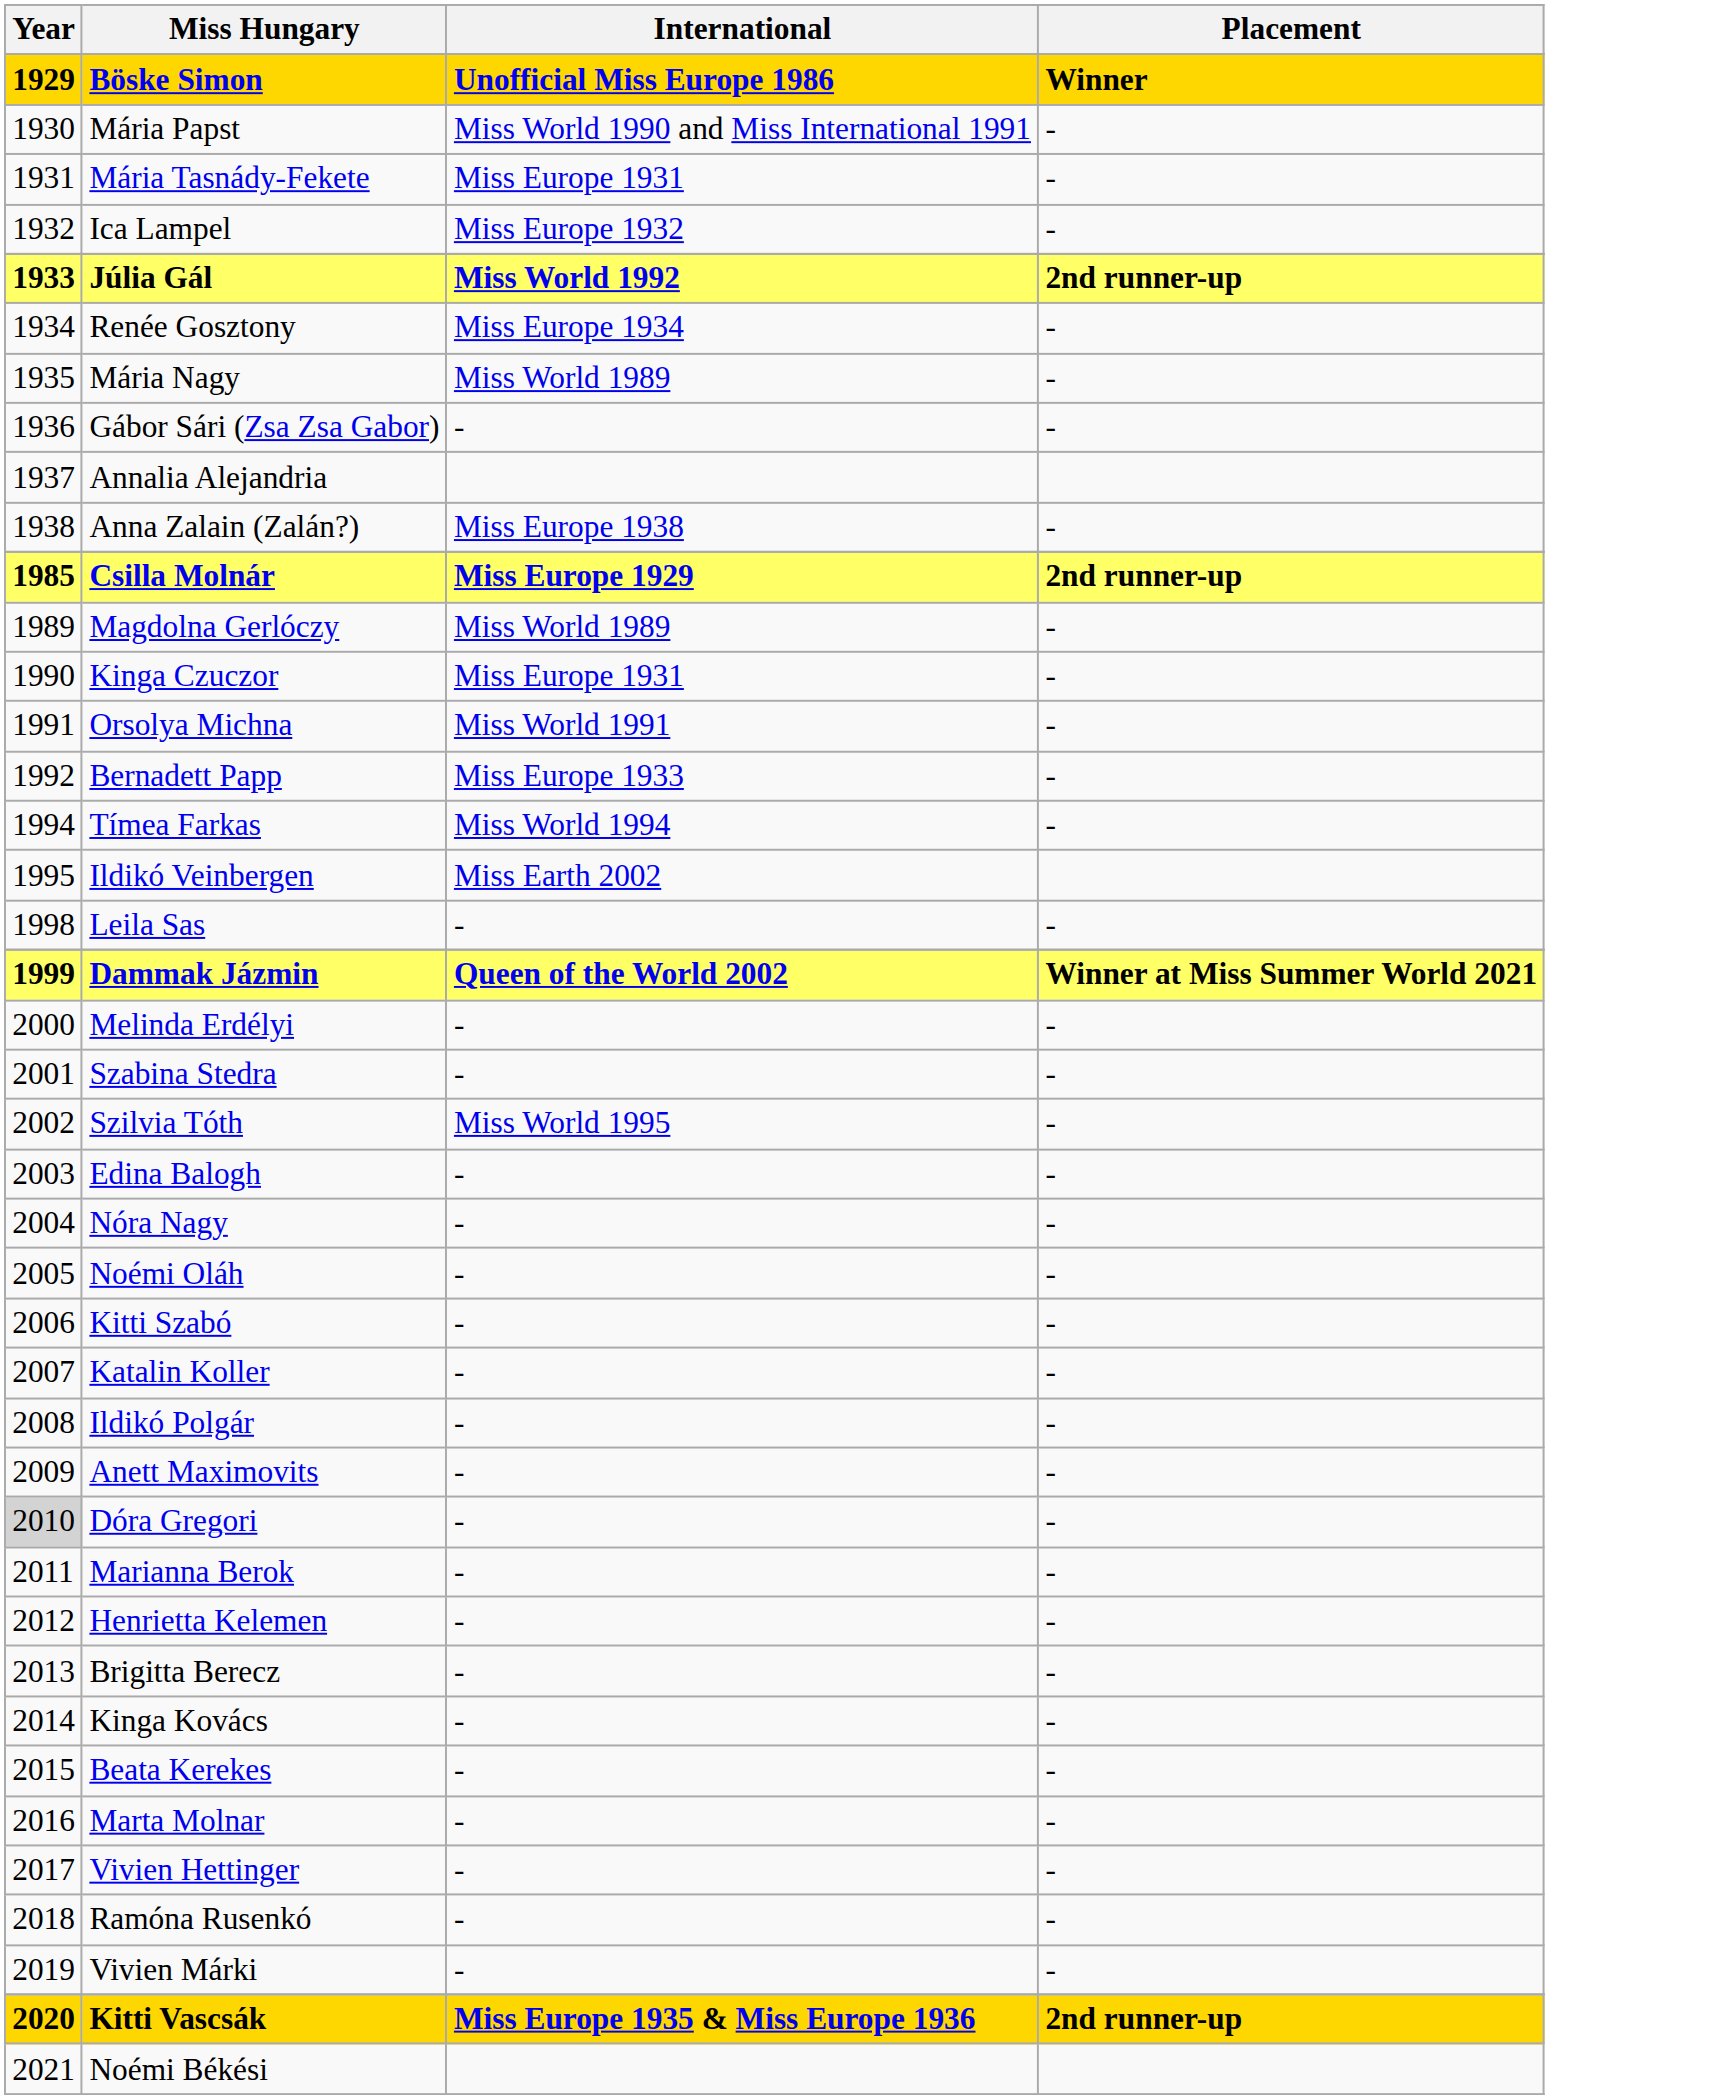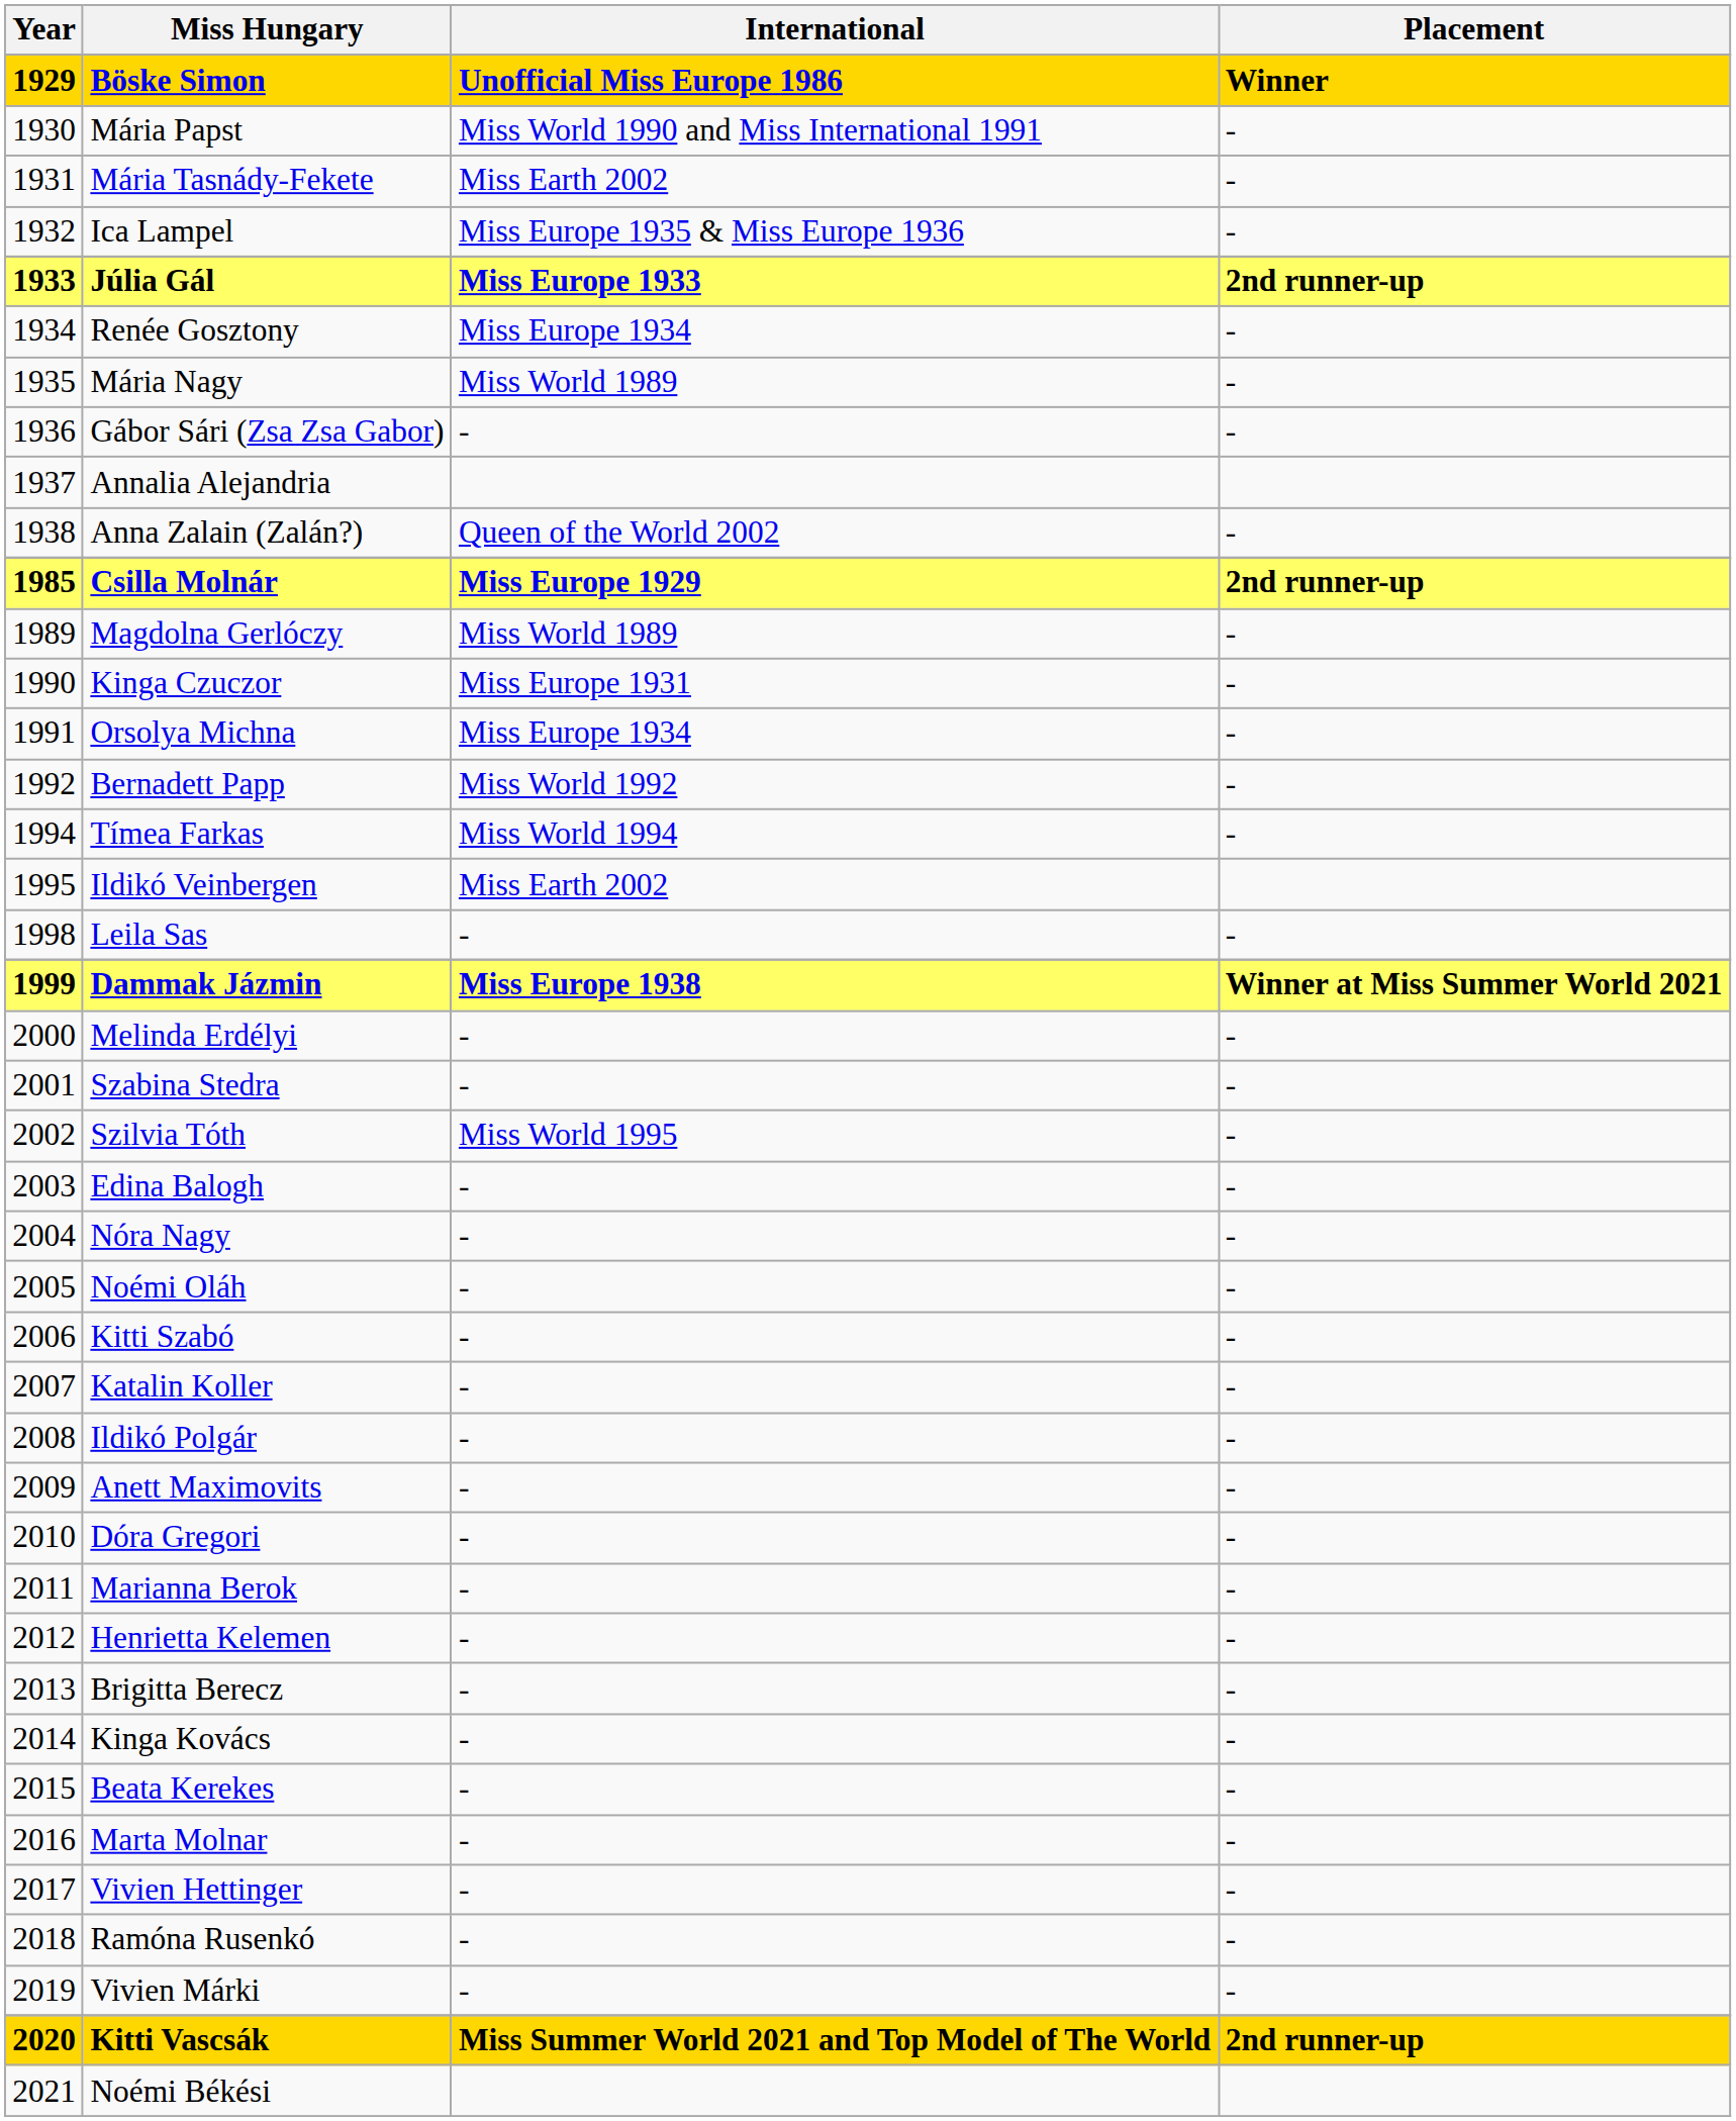Mária Tasnády-Fekete | International: Miss Europe 1931 -> Miss Earth 2002
Ica Lampel | International: Miss Europe 1932 -> Miss Europe 1935 & Miss Europe 1936
Júlia Gál | International: Miss World 1992 -> Miss Europe 1933
Anna Zalain (Zalán?) | International: Miss Europe 1938 -> Queen of the World 2002
Orsolya Michna | International: Miss World 1991 -> Miss Europe 1934
Bernadett Papp | International: Miss Europe 1933 -> Miss World 1992
Dammak Jázmin | International: Queen of the World 2002 -> Miss Europe 1938
Dóra Gregori | Year: lightgrey background -> no background
Kitti Vascsák | International: Miss Europe 1935 & Miss Europe 1936 -> Miss Summer World 2021 and Top Model of The World
